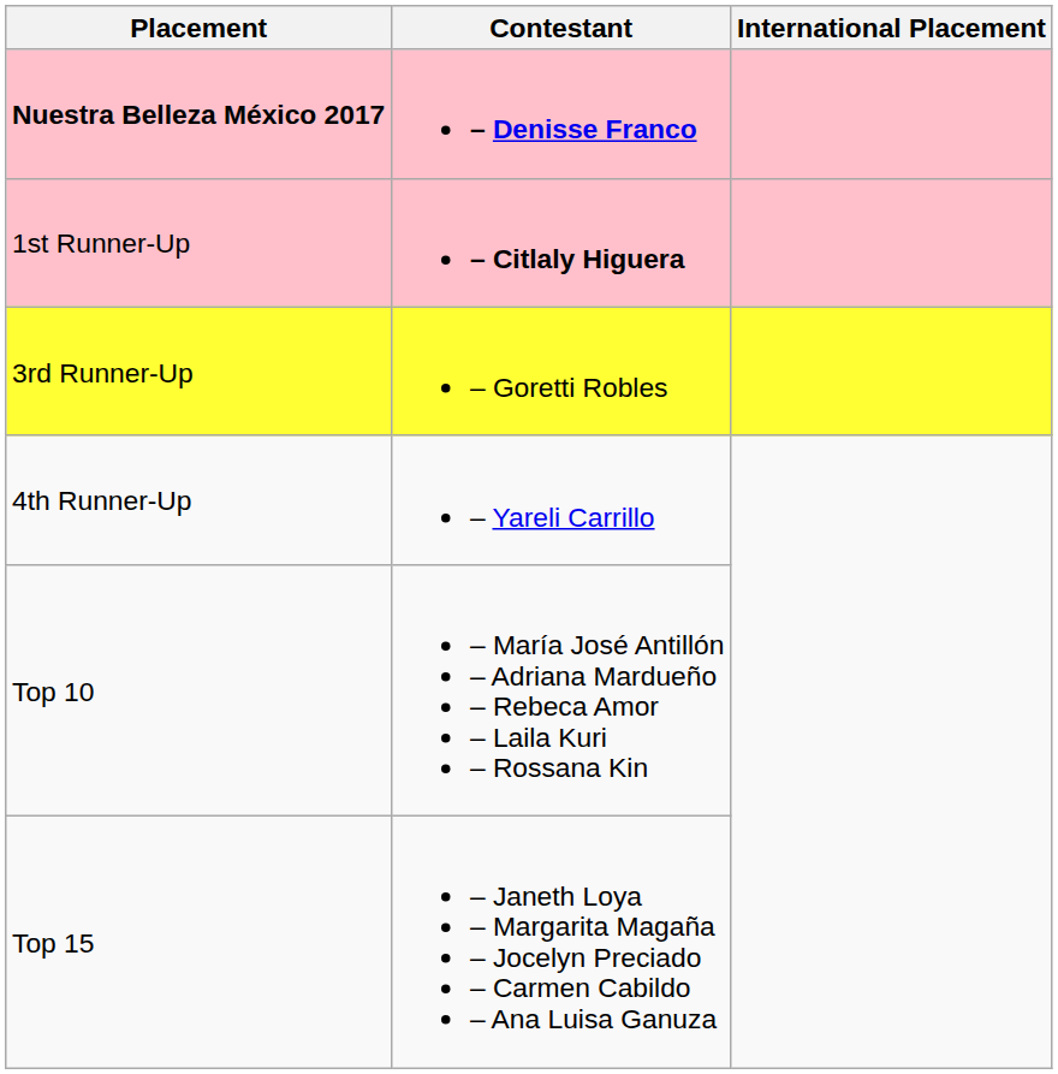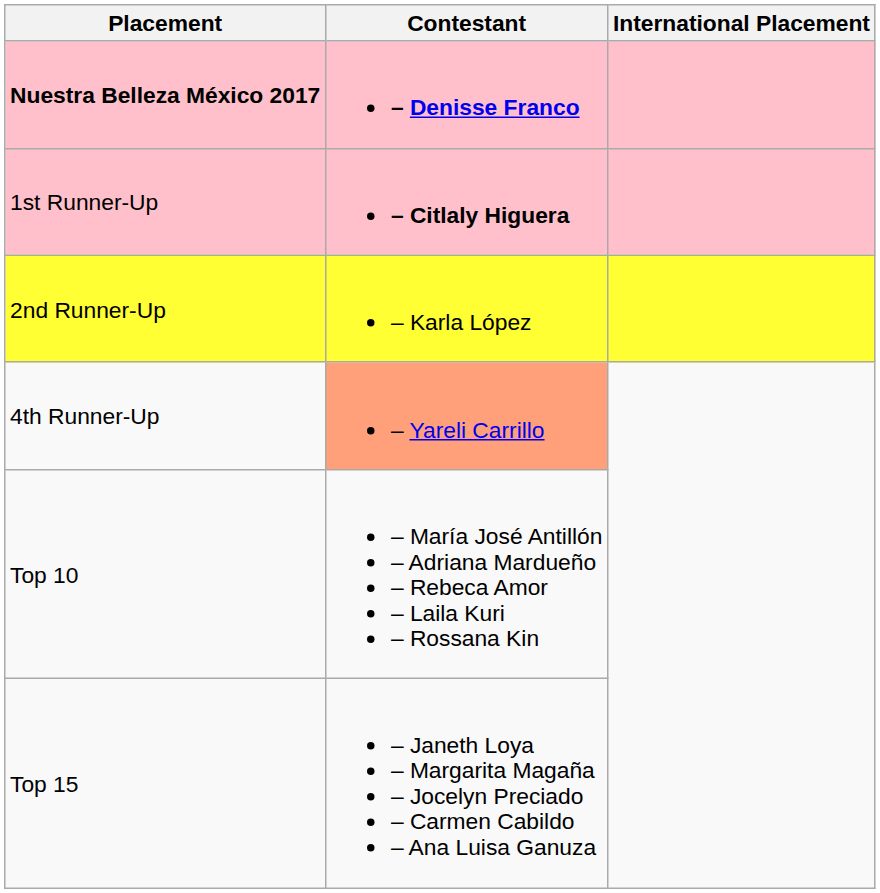+ row: 2nd Runner-Up | – Karla López
- row: 3rd Runner-Up | – Goretti Robles
4th Runner-Up | Contestant: no background -> lightsalmon background
